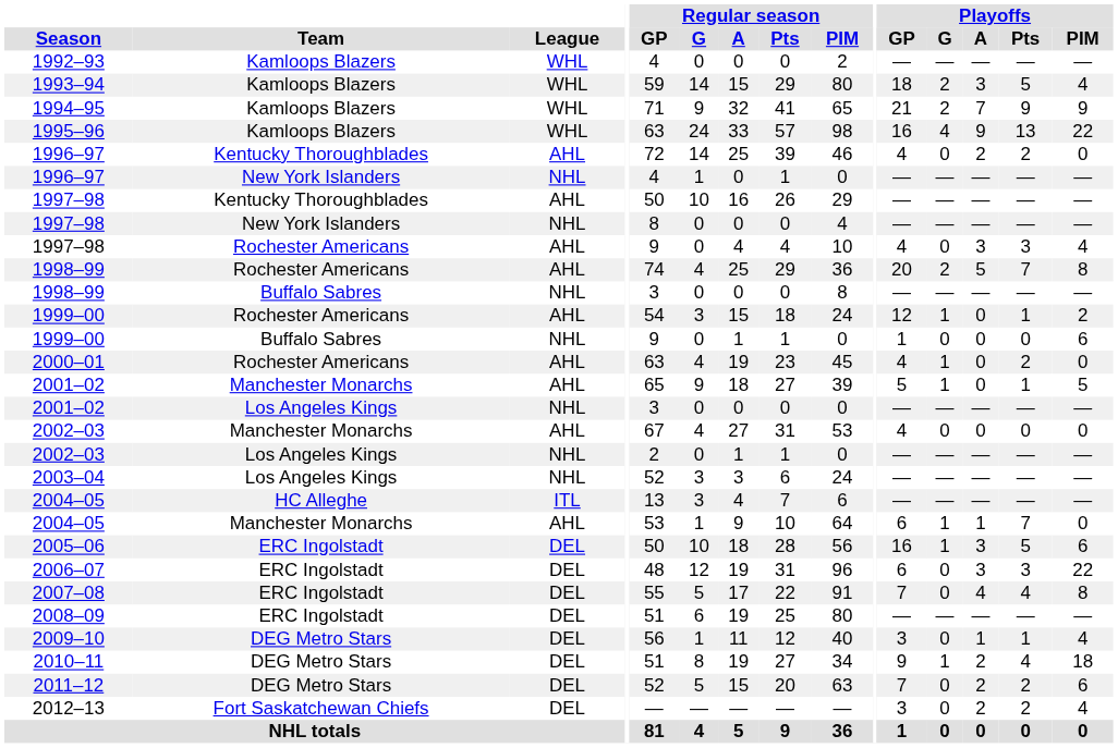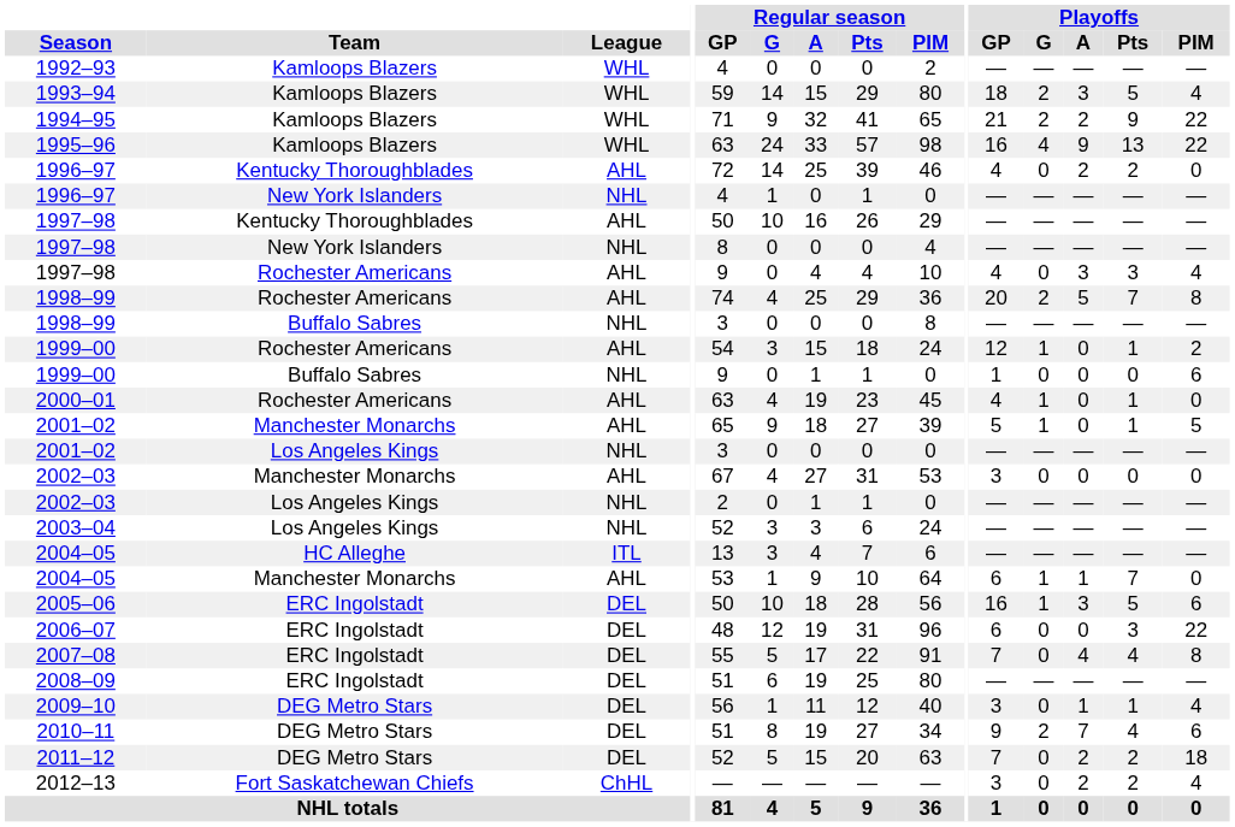1994–95 | Playoffs / A: 7 -> 2
1994–95 | Playoffs / PIM: 9 -> 22
2000–01 | Playoffs / Pts: 2 -> 1
2002–03 / Manchester Monarchs | Playoffs / GP: 4 -> 3
2006–07 | Playoffs / A: 3 -> 0
2010–11 | Playoffs / G: 1 -> 2
2010–11 | Playoffs / A: 2 -> 7
2010–11 | Playoffs / PIM: 18 -> 6
2011–12 | Playoffs / PIM: 6 -> 18
2012–13 | League: DEL -> ChHL
